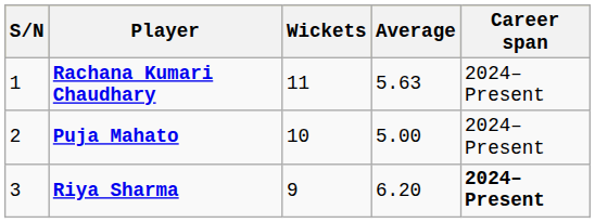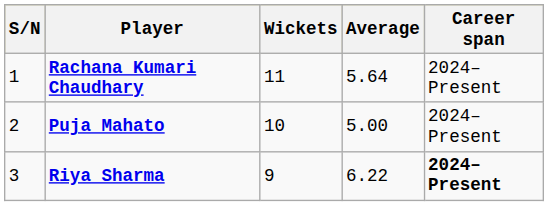Rachana Kumari Chaudhary | Average: 5.63 -> 5.64
Riya Sharma | Average: 6.20 -> 6.22
